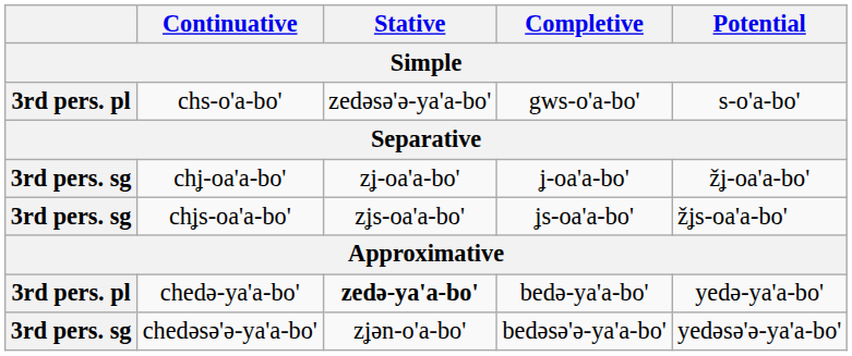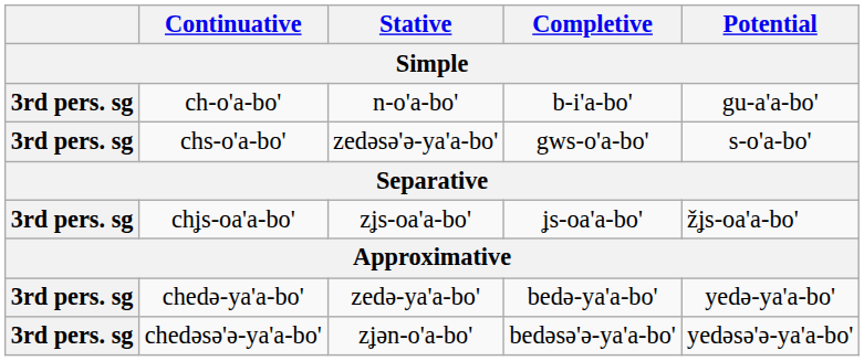+ row: 3rd pers. sg | ch-o'a-bo' | n-o'a-bo' | b-i'a-bo' | gu-a'a-bo'
chs-o'a-bo' | column 1: 3rd pers. pl -> 3rd pers. sg
- row: 3rd pers. sg | chʝ-oa'a-bo' | zʝ-oa'a-bo' | ʝ-oa'a-bo' | žʝ-oa'a-bo'
chedə-ya'a-bo' | column 1: 3rd pers. pl -> 3rd pers. sg
chedə-ya'a-bo' | Stative: bold -> normal
